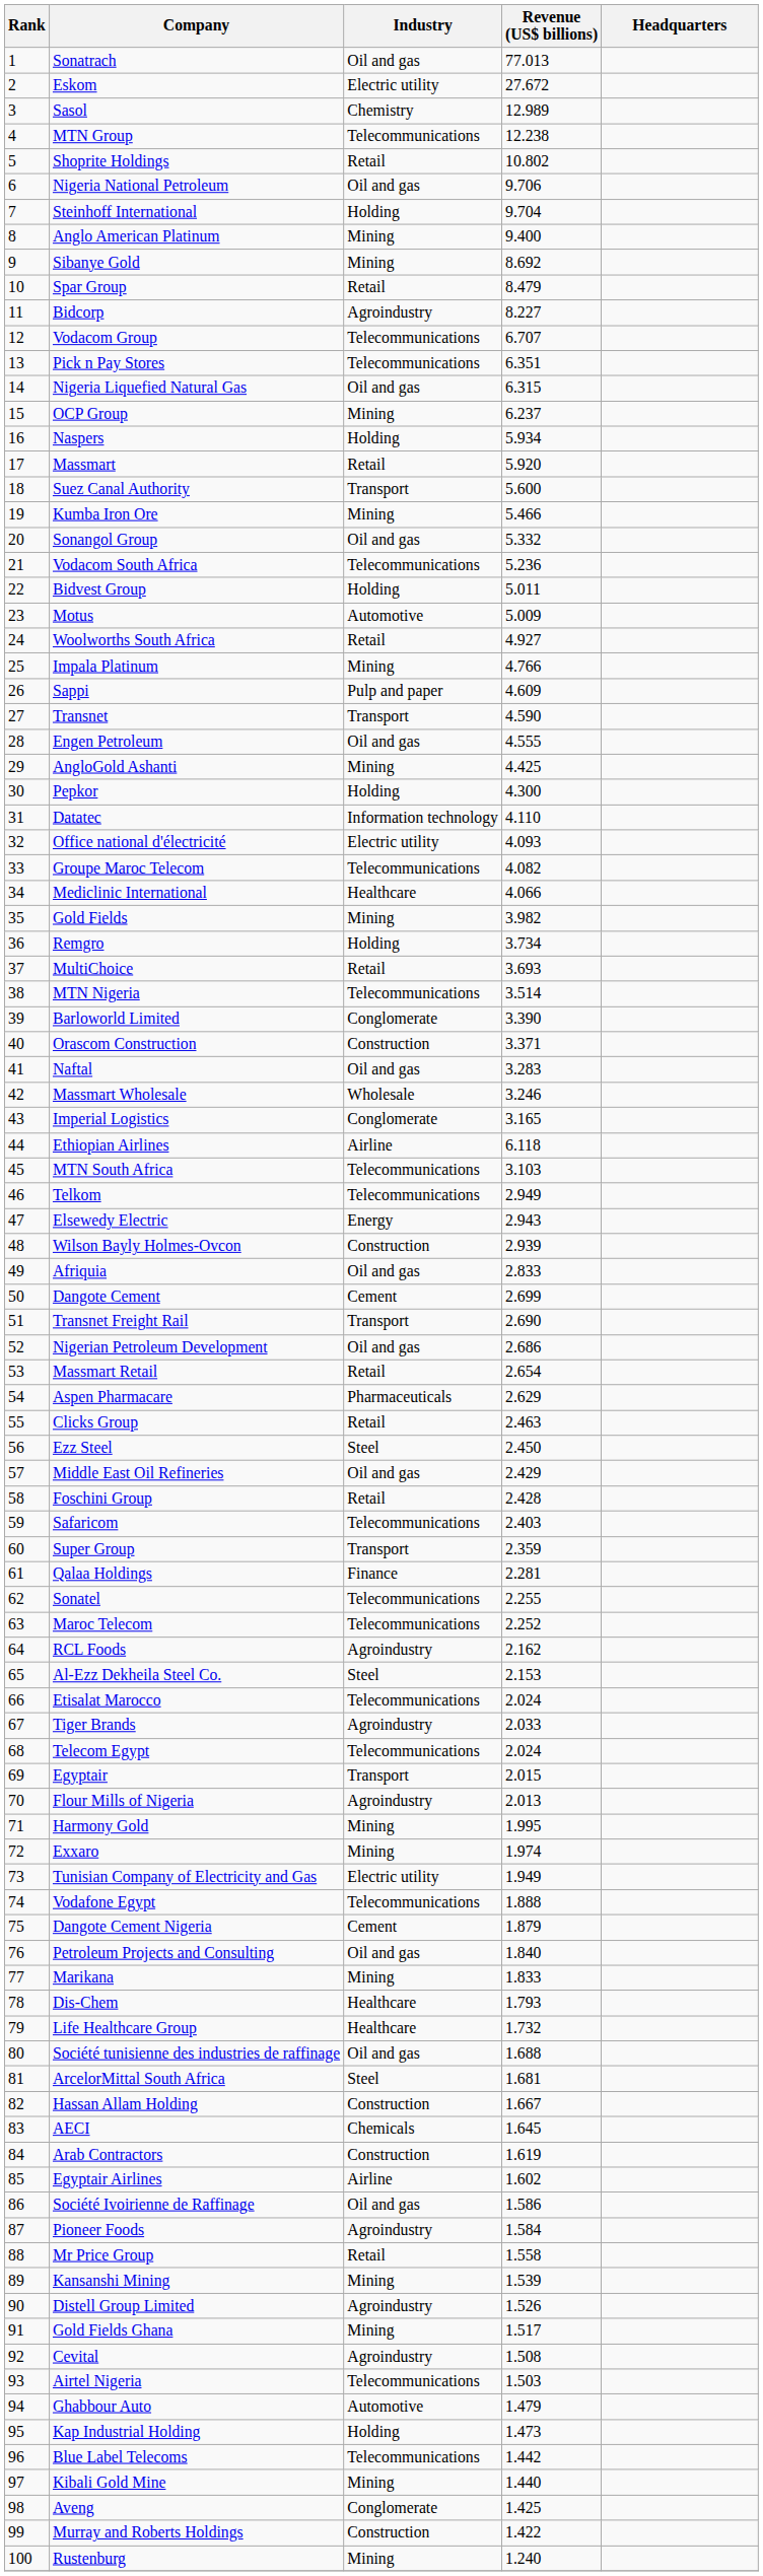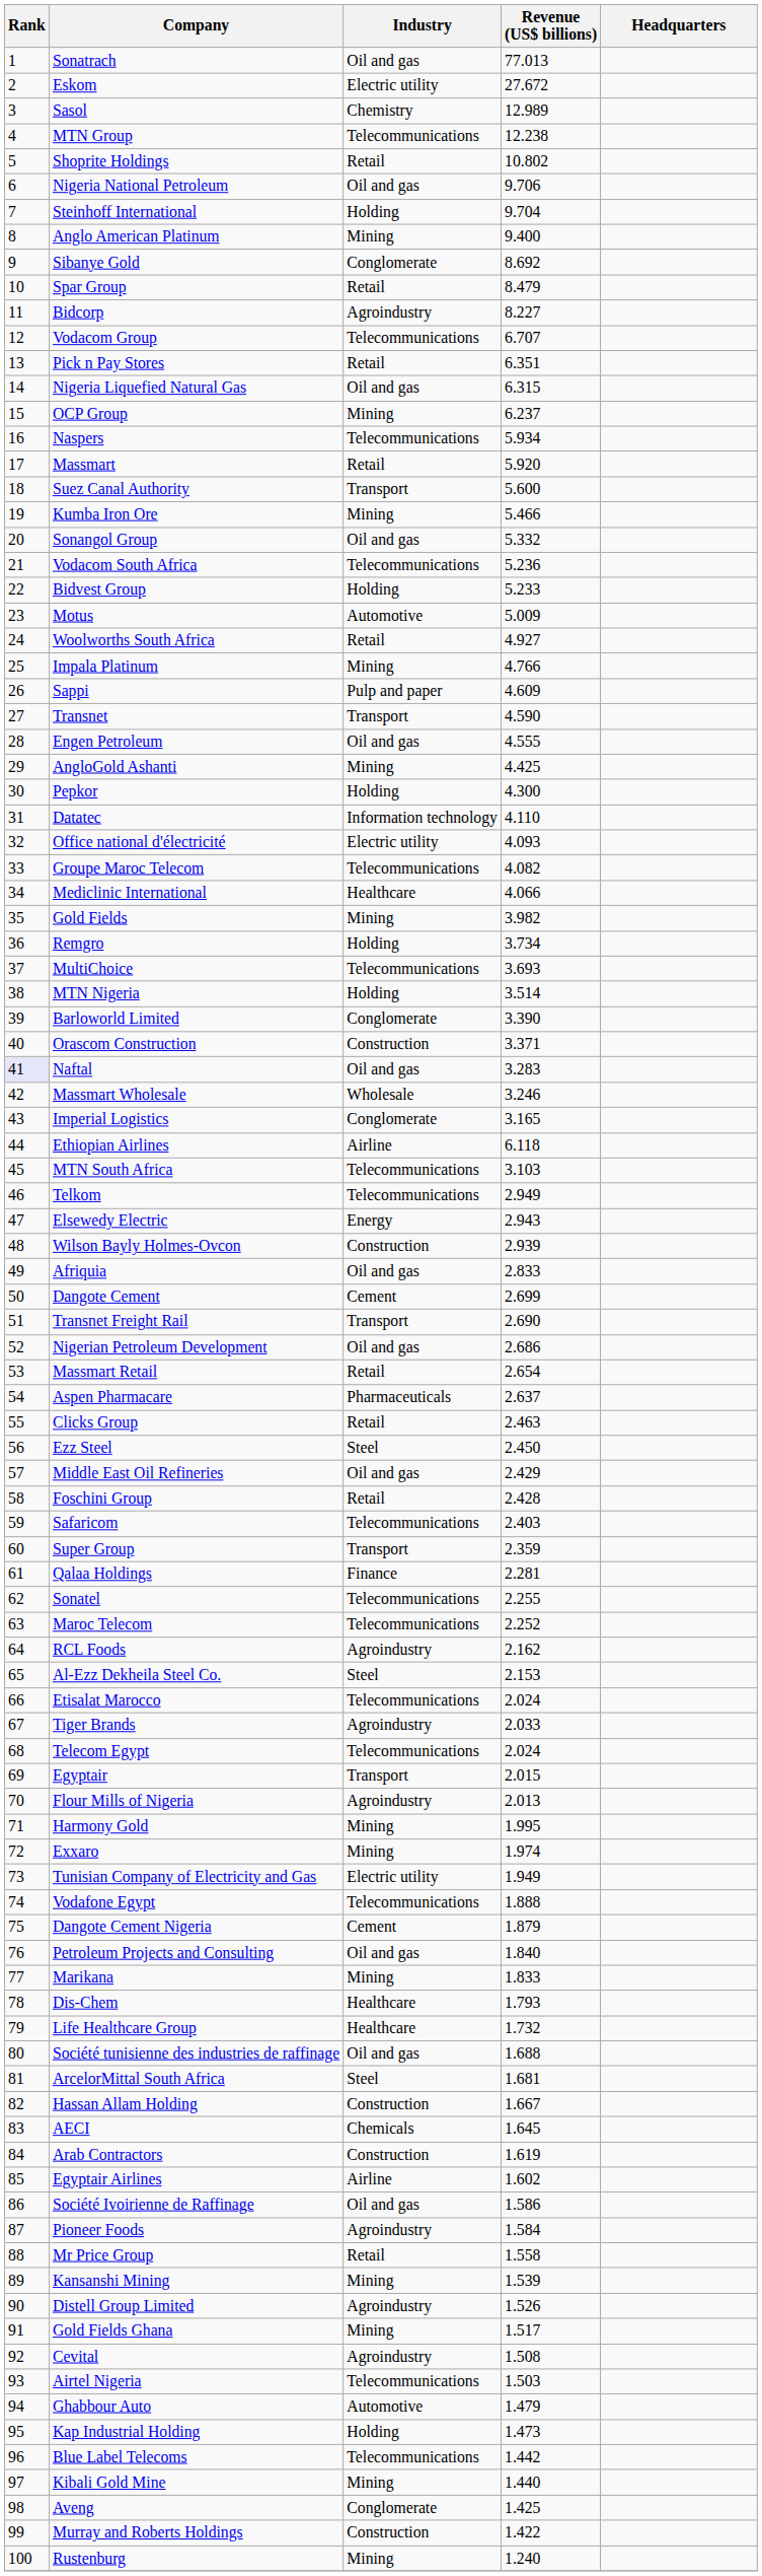Sibanye Gold | Industry: Mining -> Conglomerate
Pick n Pay Stores | Industry: Telecommunications -> Retail
Naspers | Industry: Holding -> Telecommunications
Bidvest Group | Revenue (US$ billions): 5.011 -> 5.233
MultiChoice | Industry: Retail -> Telecommunications
MTN Nigeria | Industry: Telecommunications -> Holding
Naftal | Rank: no background -> lavender background
Aspen Pharmacare | Revenue (US$ billions): 2.629 -> 2.637
